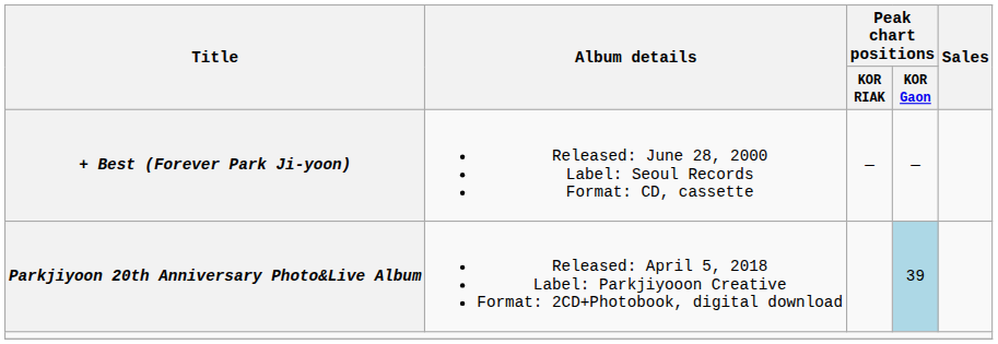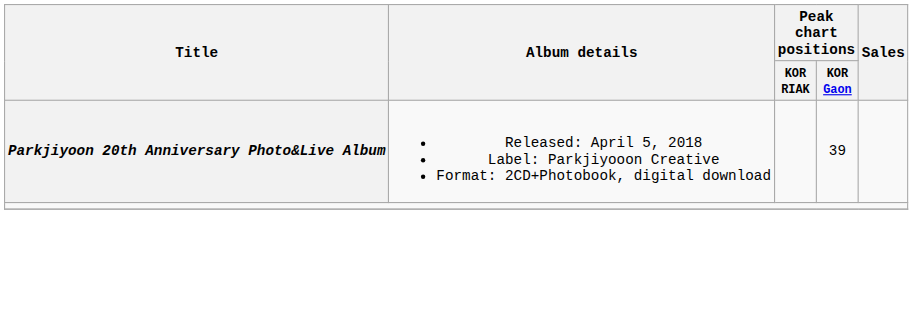- row: + Best (Forever Park Ji-yoon) | Released: June 28, 2000 Label: Seoul Records Format: CD, cassette | — | —
Parkjiyoon 20th Anniversary Photo&Live Album | Peak chart positions / KOR Gaon: lightblue background -> no background
